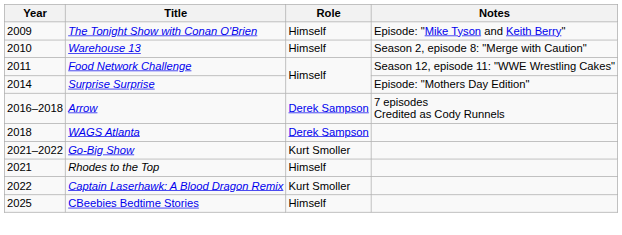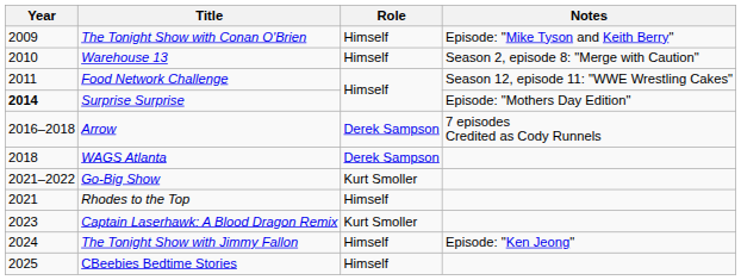Surprise Surprise | Year: normal -> bold
Captain Laserhawk: A Blood Dragon Remix | Year: 2022 -> 2023
+ row: 2024 | The Tonight Show with Jimmy Fallon | Himself | Episode: "Ken Jeong"
